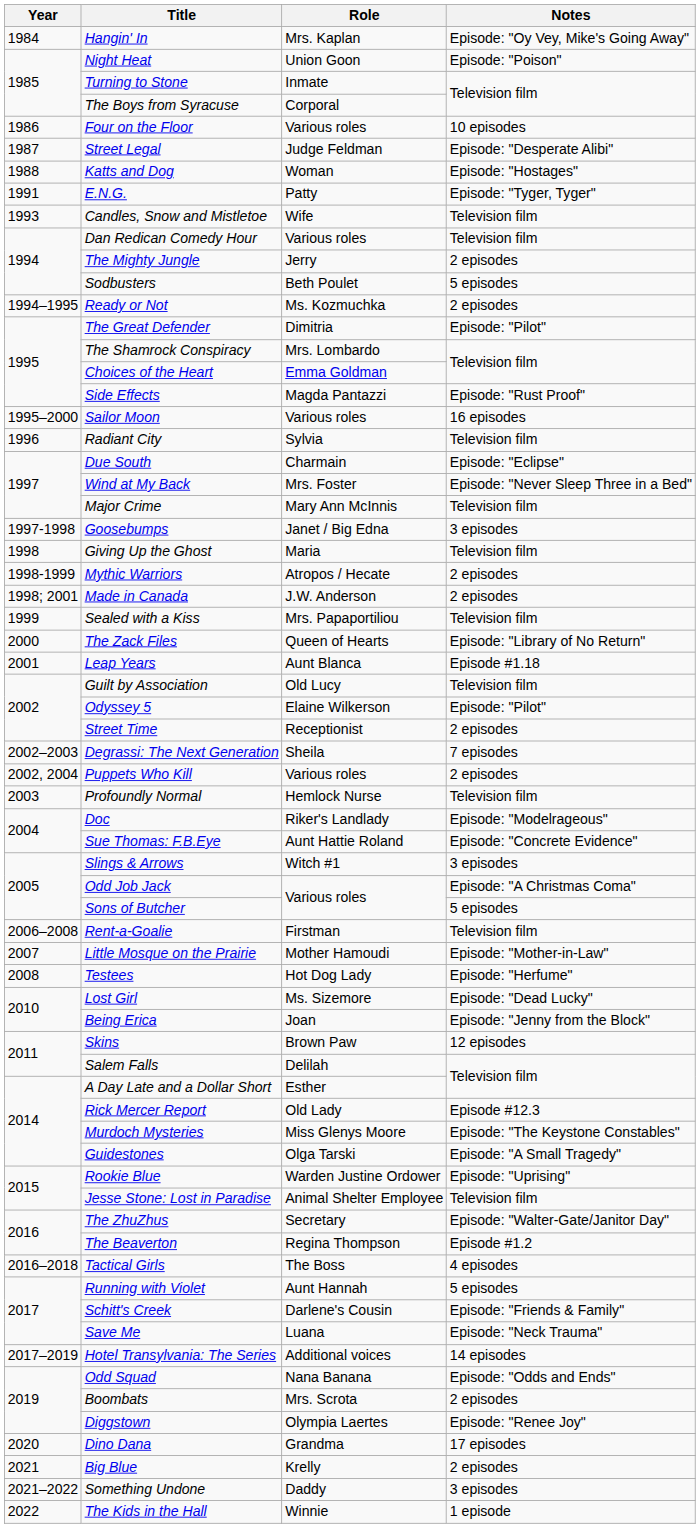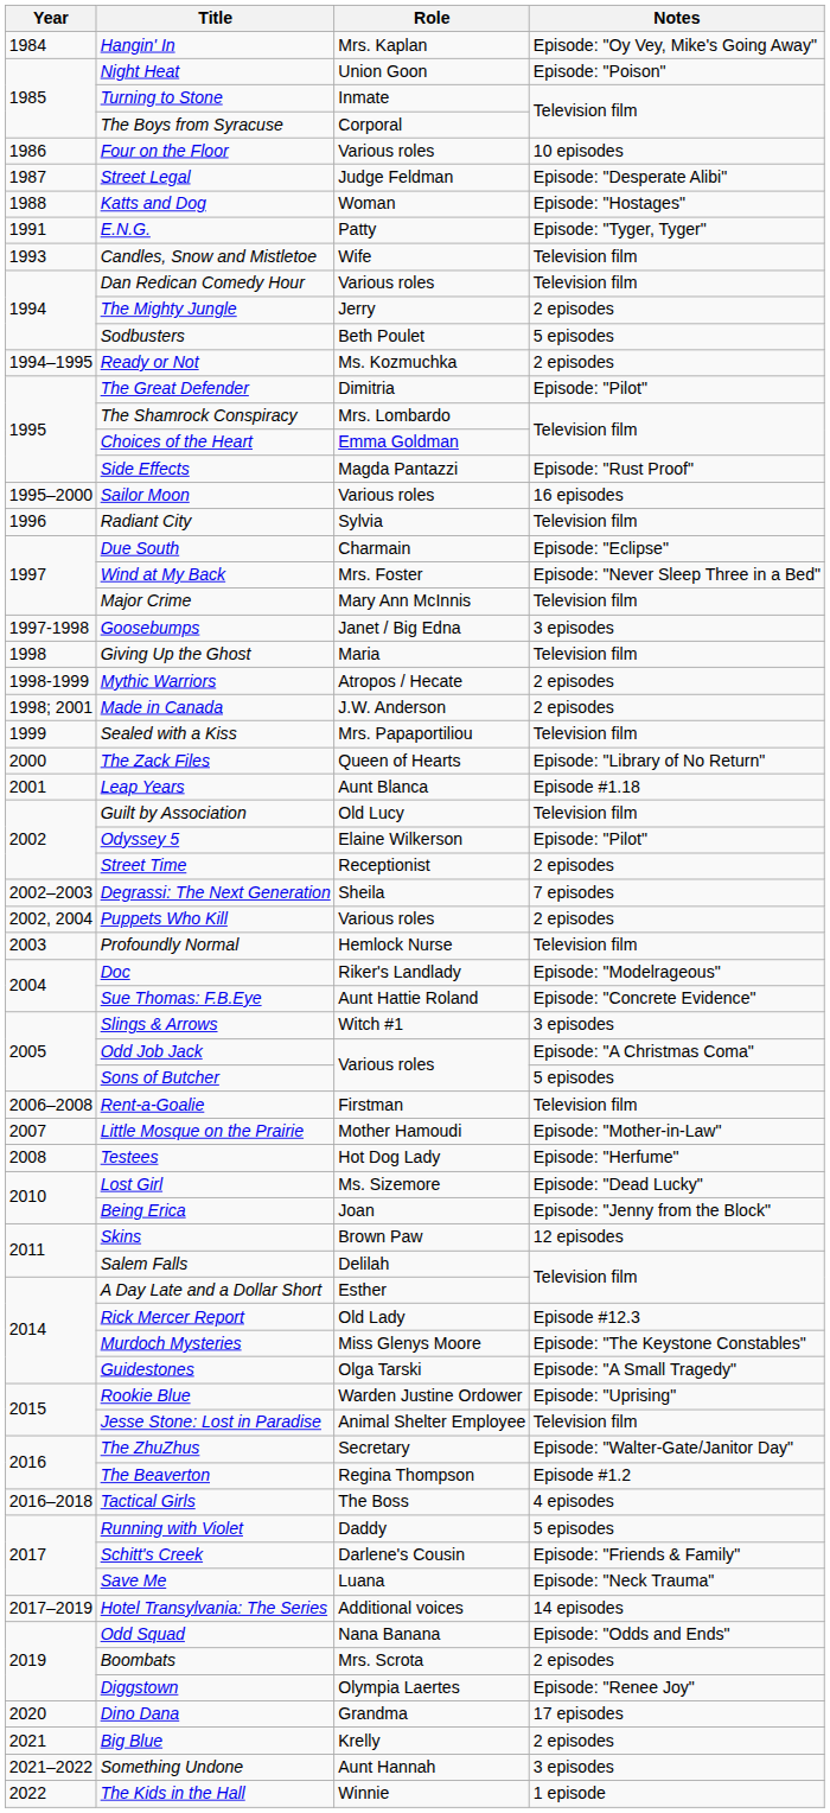Running with Violet | Role: Aunt Hannah -> Daddy
Something Undone | Role: Daddy -> Aunt Hannah
